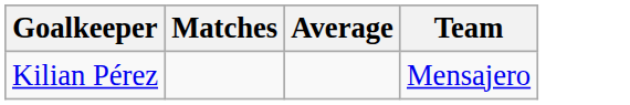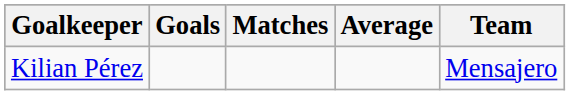+ column: Goals
